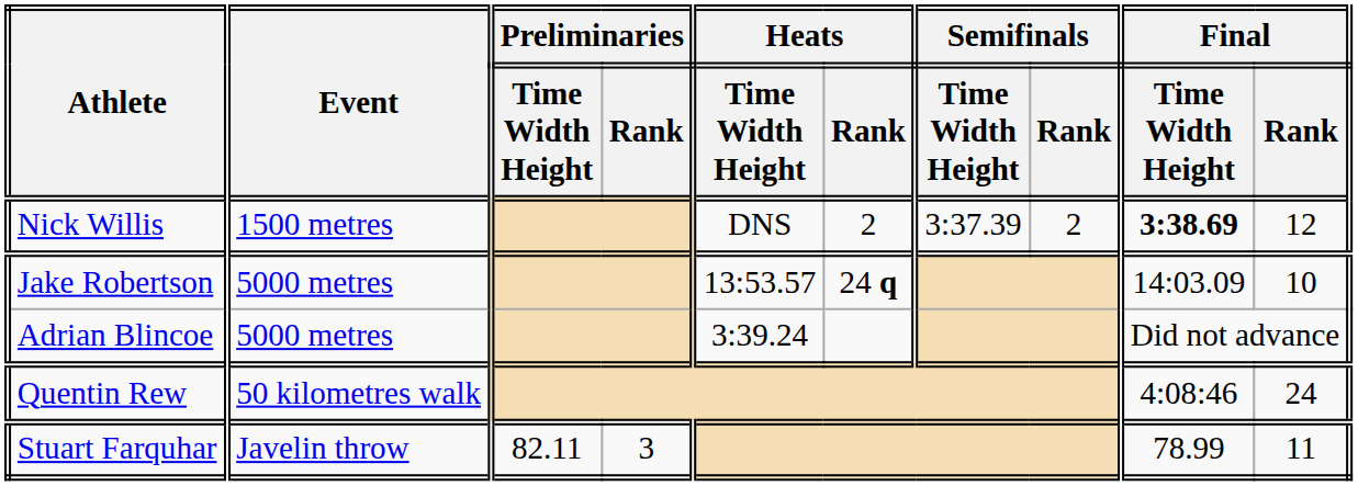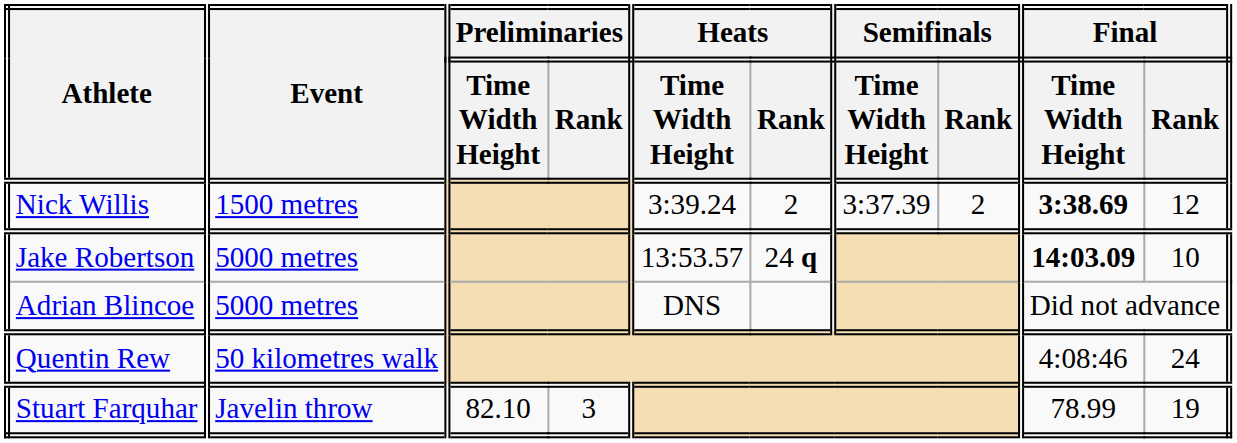Nick Willis | Heats / Time Width Height: DNS -> 3:39.24
Jake Robertson | Final / Time Width Height: normal -> bold
Adrian Blincoe | Heats / Time Width Height: 3:39.24 -> DNS
Stuart Farquhar | Preliminaries / Time Width Height: 82.11 -> 82.10
Stuart Farquhar | Final / Rank: 11 -> 19
